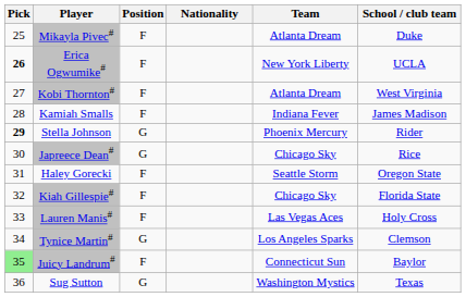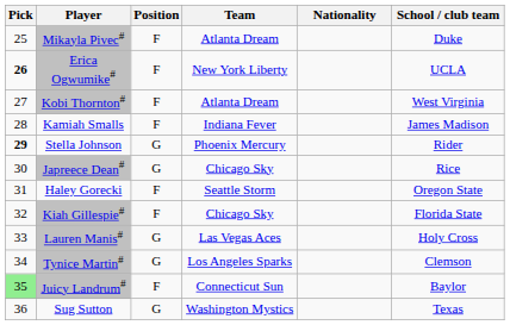columns swapped: Nationality <-> Team
Lauren Manis# | Position: F -> G
